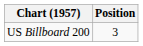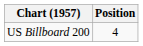US Billboard 200 | Position: 3 -> 4
